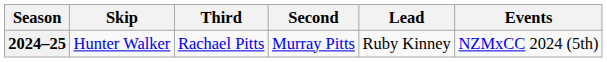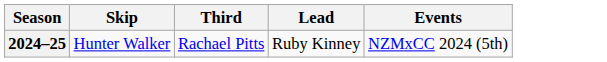- column: Second | Murray Pitts
